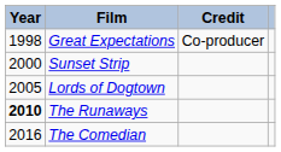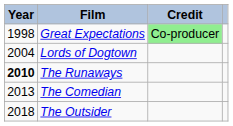Great Expectations | Credit: no background -> lightgreen background
- row: 2000 | Sunset Strip
Lords of Dogtown | Year: 2005 -> 2004
The Comedian | Year: 2016 -> 2013
+ row: 2018 | The Outsider
